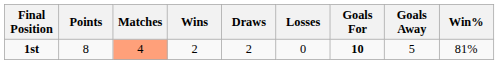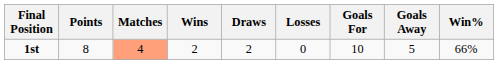1st | Goals For: bold -> normal
1st | Win%: 81% -> 66%
